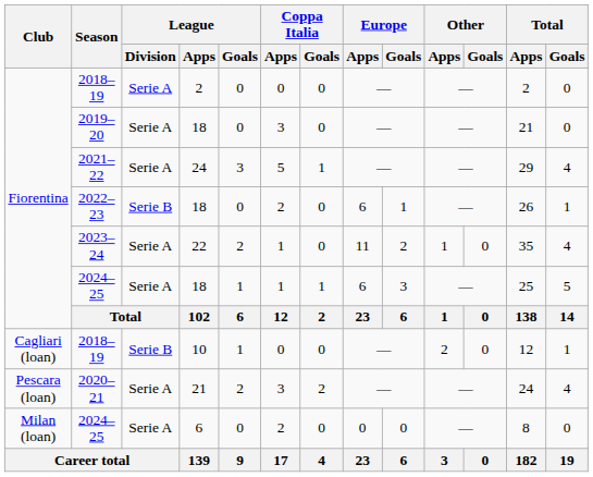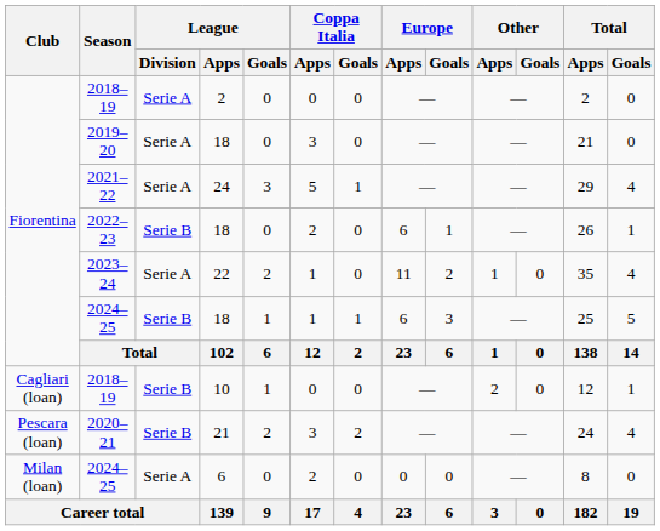2024–25 / 18 | League / Division: Serie A -> Serie B
2020–21 | League / Division: Serie A -> Serie B
